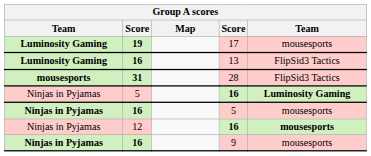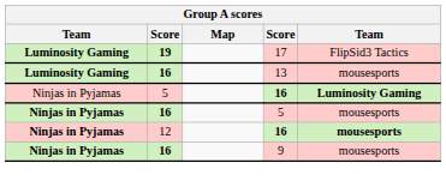17 | column 5: mousesports -> FlipSid3 Tactics
13 | column 5: FlipSid3 Tactics -> mousesports
- row: mousesports | 31 | 28 | FlipSid3 Tactics
12 / 16 | column 1: normal -> bold
